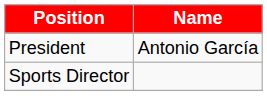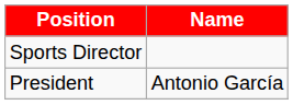rows swapped: President <-> Sports Director
